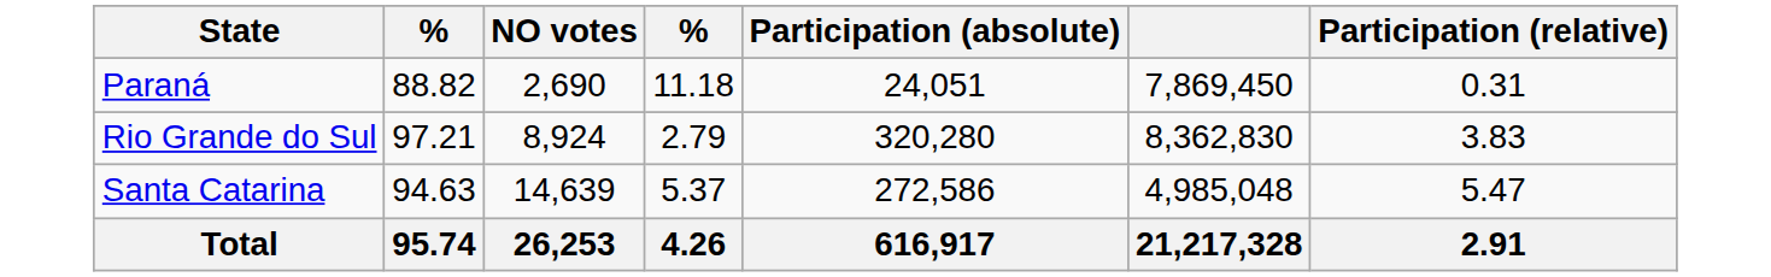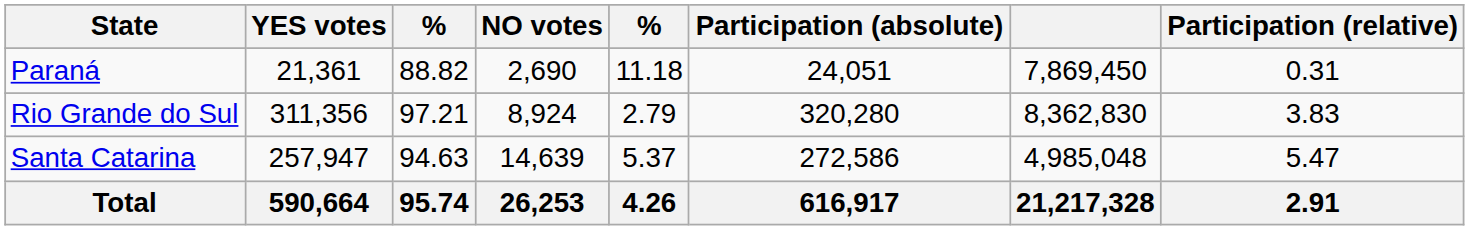+ column: YES votes | 21,361 | 311,356 | 257,947 | 590,664
